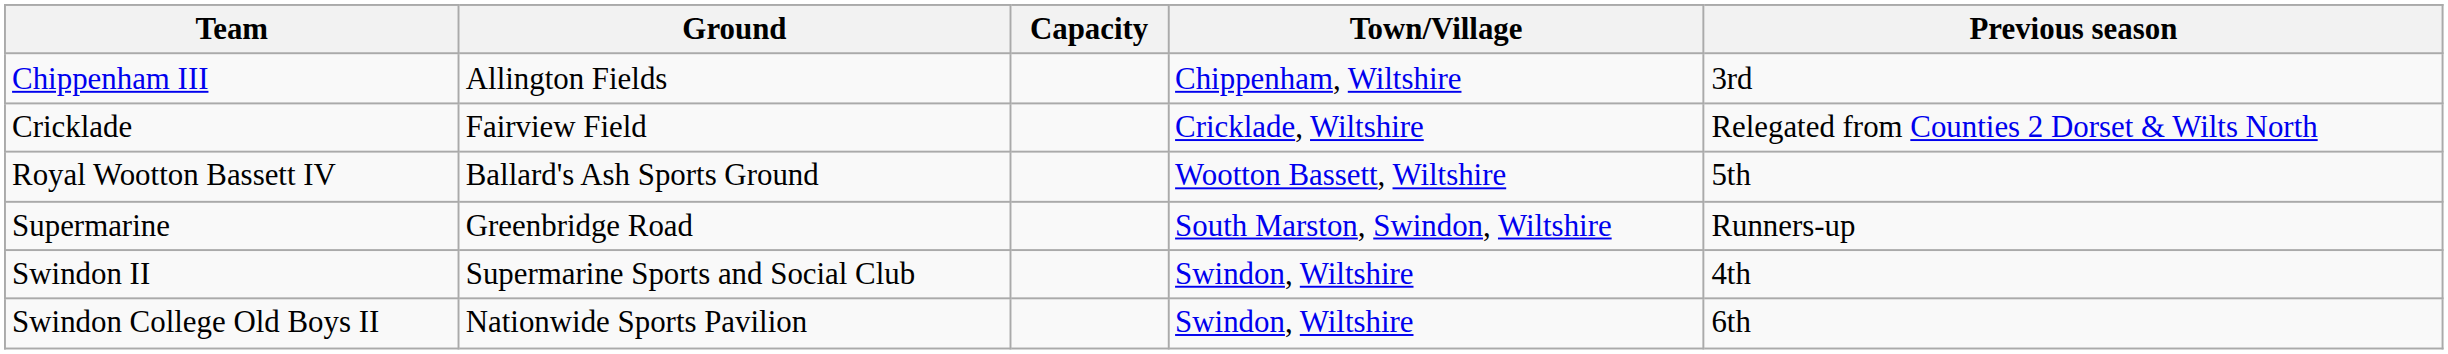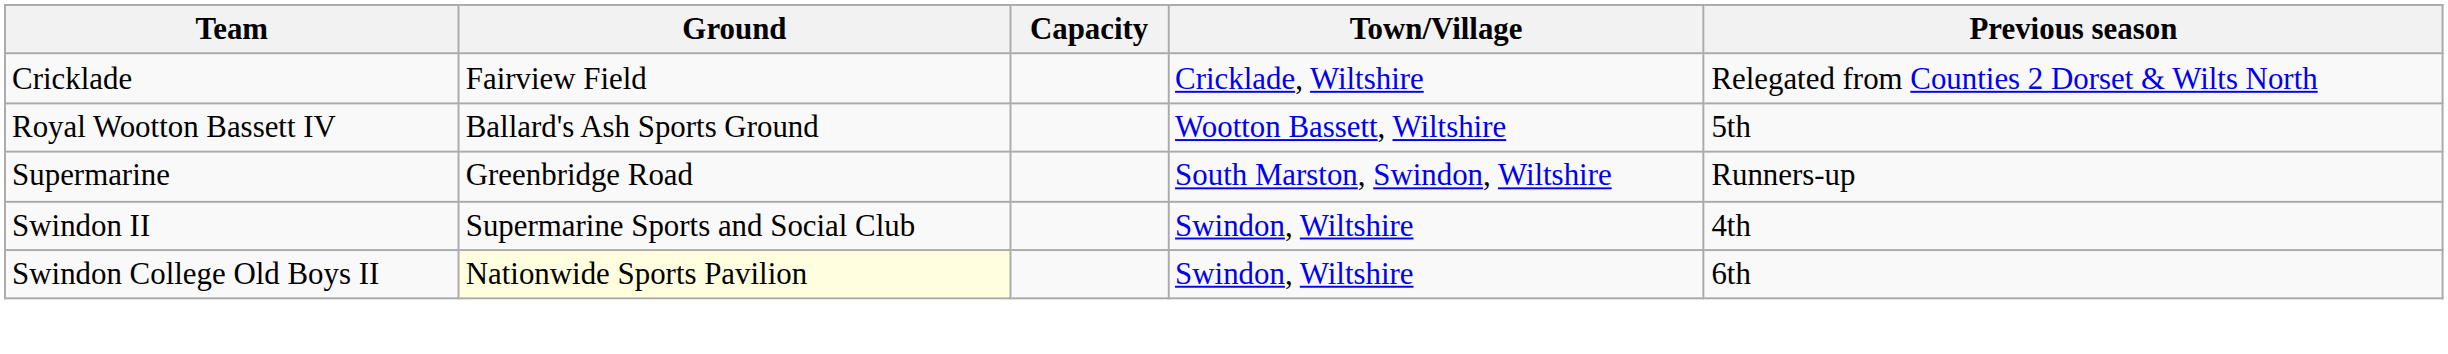- row: Chippenham III | Allington Fields | Chippenham, Wiltshire | 3rd
Swindon College Old Boys II | Ground: no background -> lightyellow background
